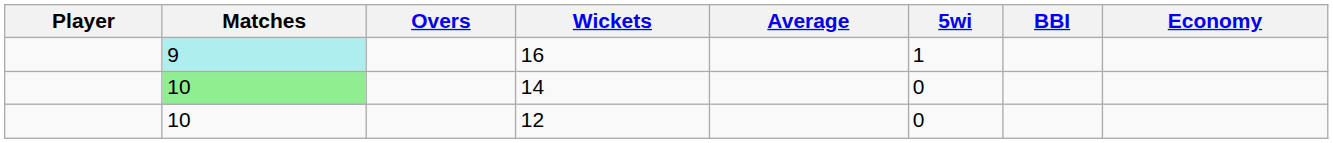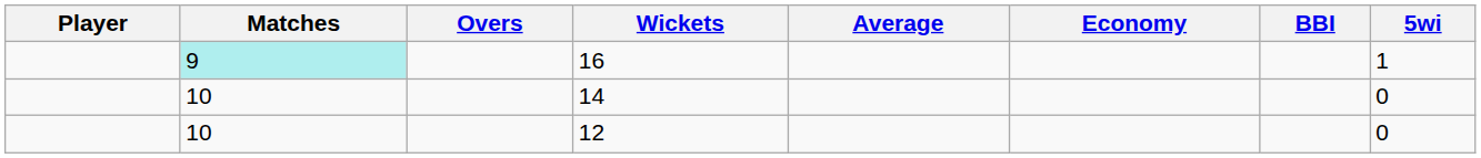columns swapped: Economy <-> 5wi
14 | Matches: lightgreen background -> no background
